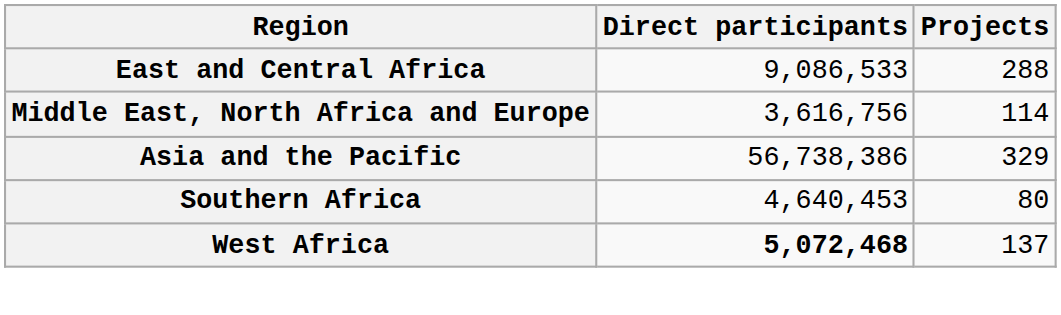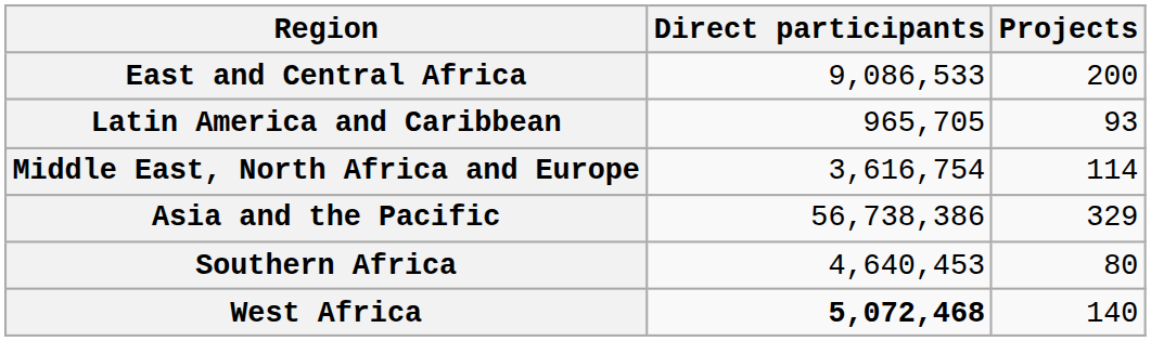East and Central Africa | Projects: 288 -> 200
+ row: Latin America and Caribbean | 965,705 | 93
Middle East, North Africa and Europe | Direct participants: 3,616,756 -> 3,616,754
West Africa | Projects: 137 -> 140
